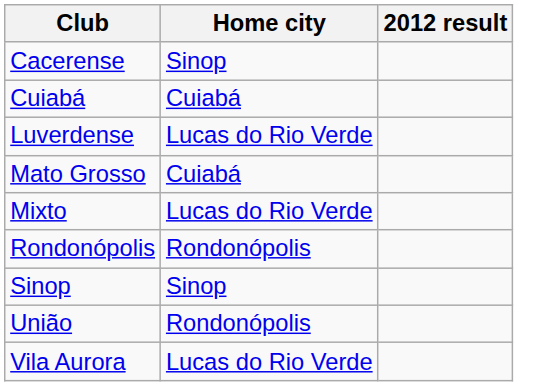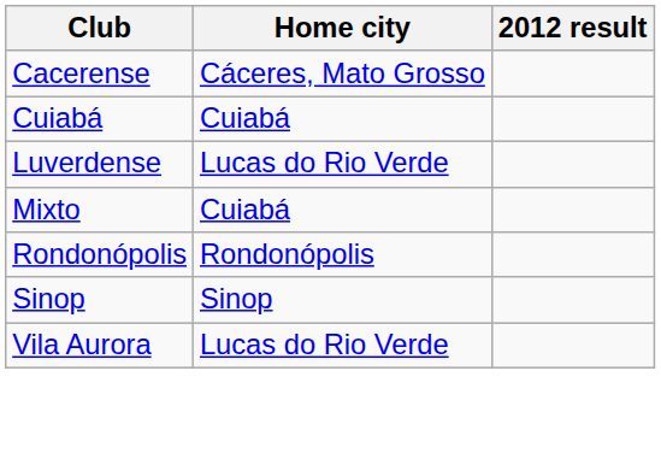Cacerense | Home city: Sinop -> Cáceres, Mato Grosso
- row: Mato Grosso | Cuiabá
Mixto | Home city: Lucas do Rio Verde -> Cuiabá
- row: União | Rondonópolis
